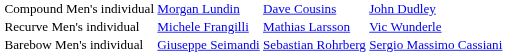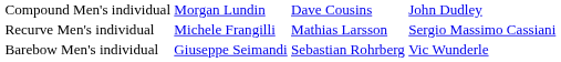Recurve Men's individual | column 4: Vic Wunderle -> Sergio Massimo Cassiani
Barebow Men's individual | column 4: Sergio Massimo Cassiani -> Vic Wunderle
